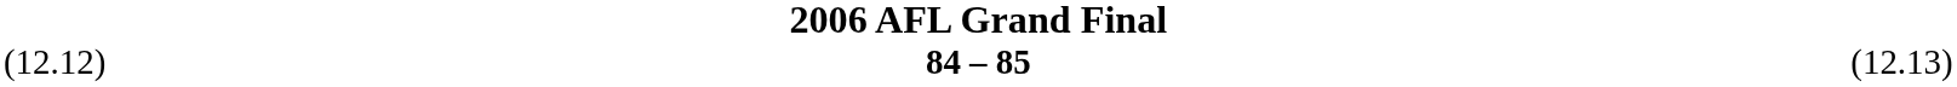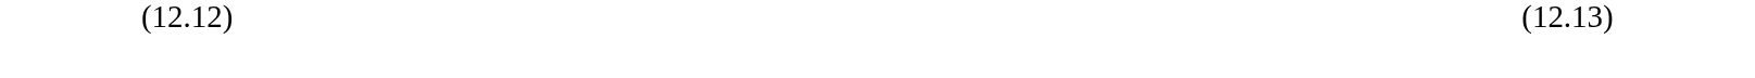- column: 2006 AFL Grand Final | 84 – 85
